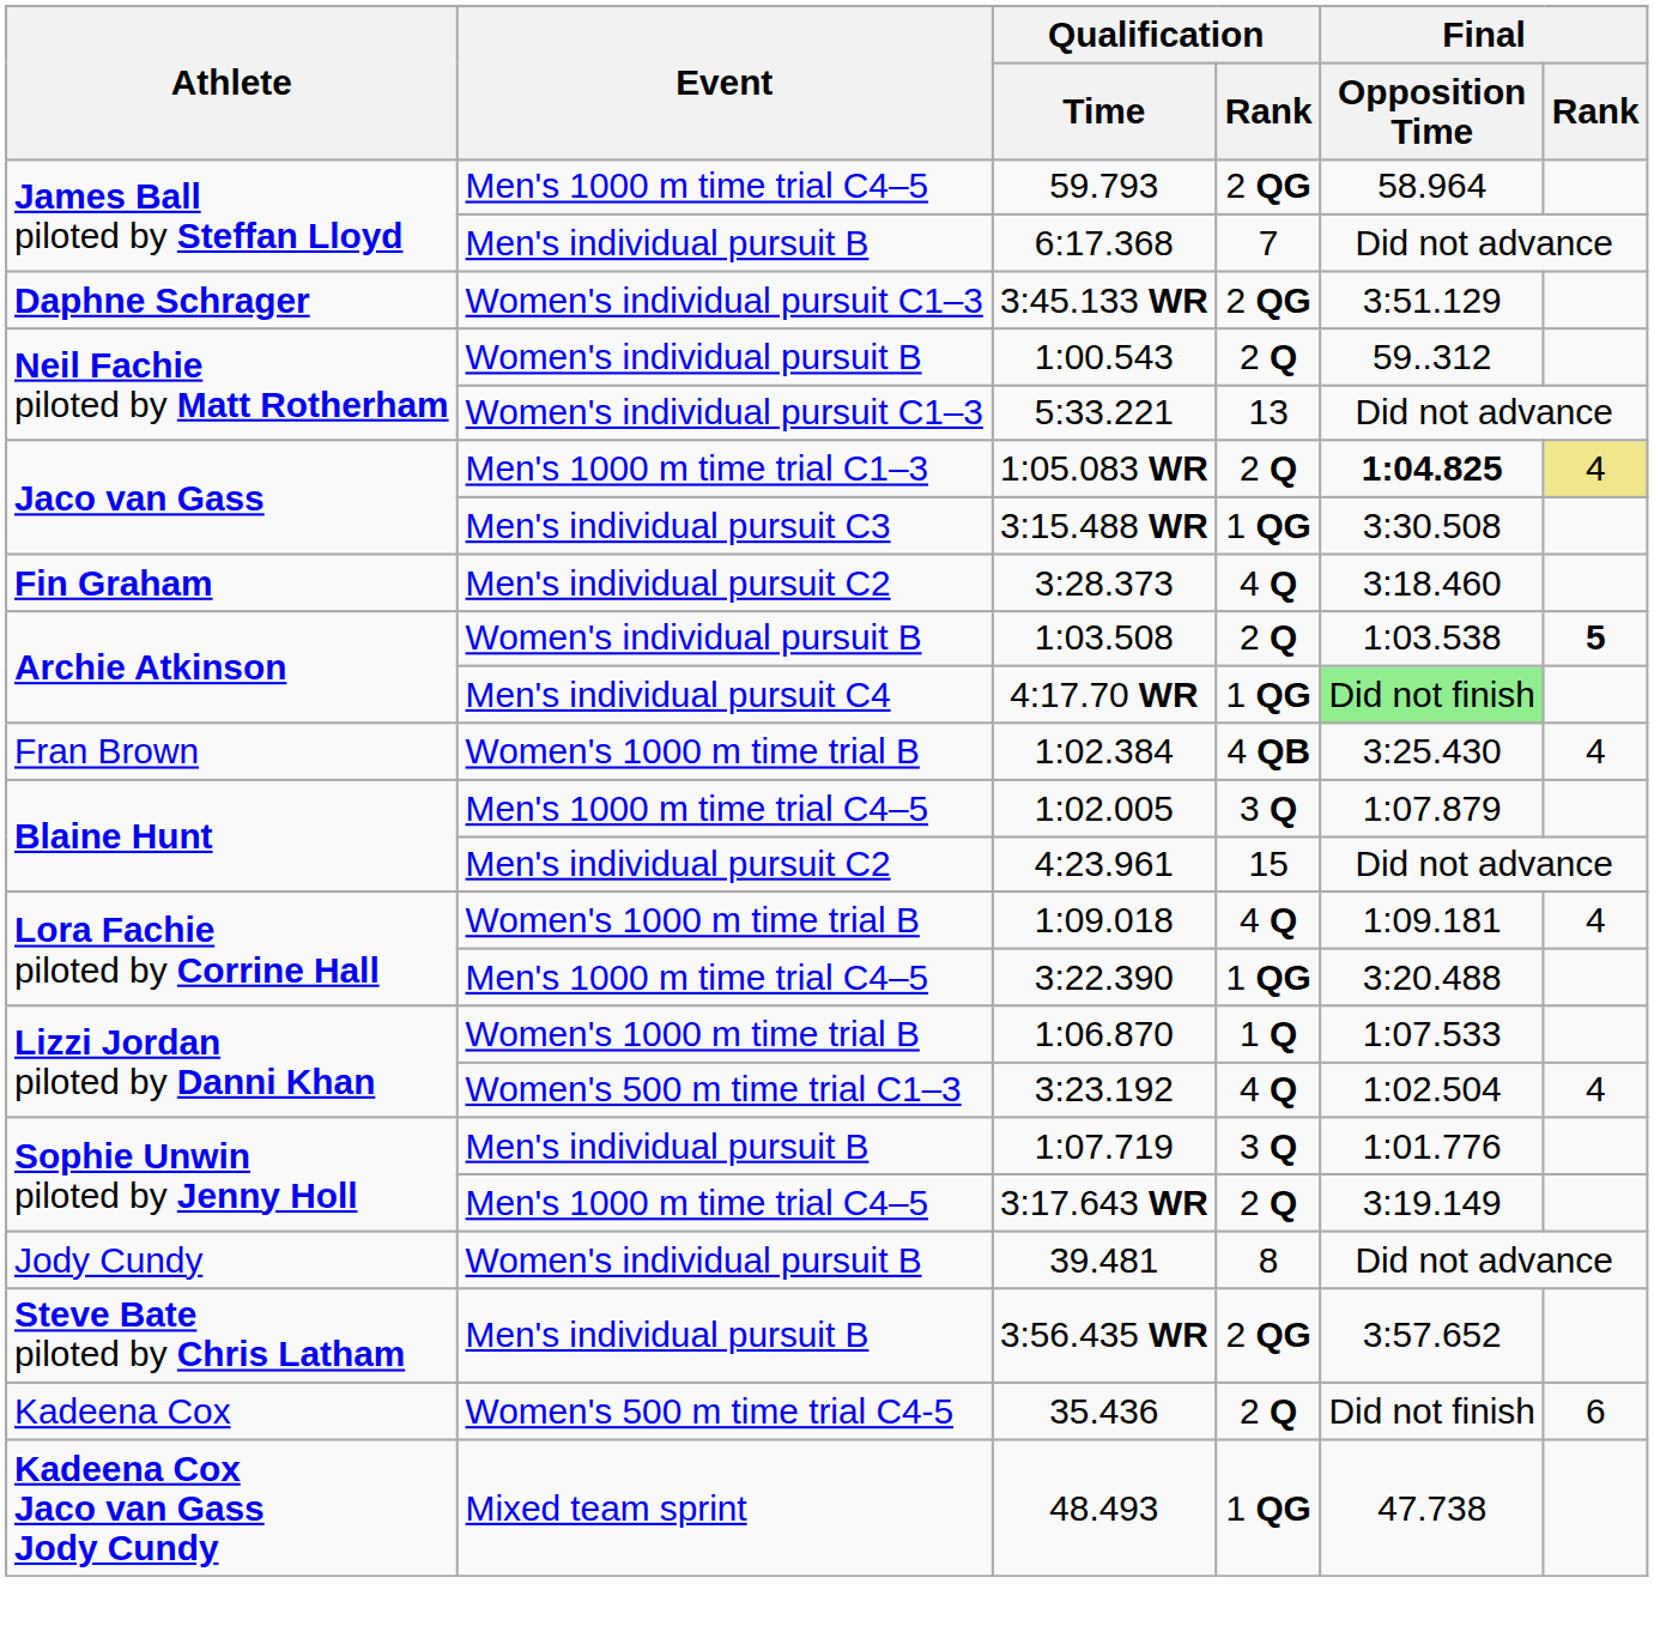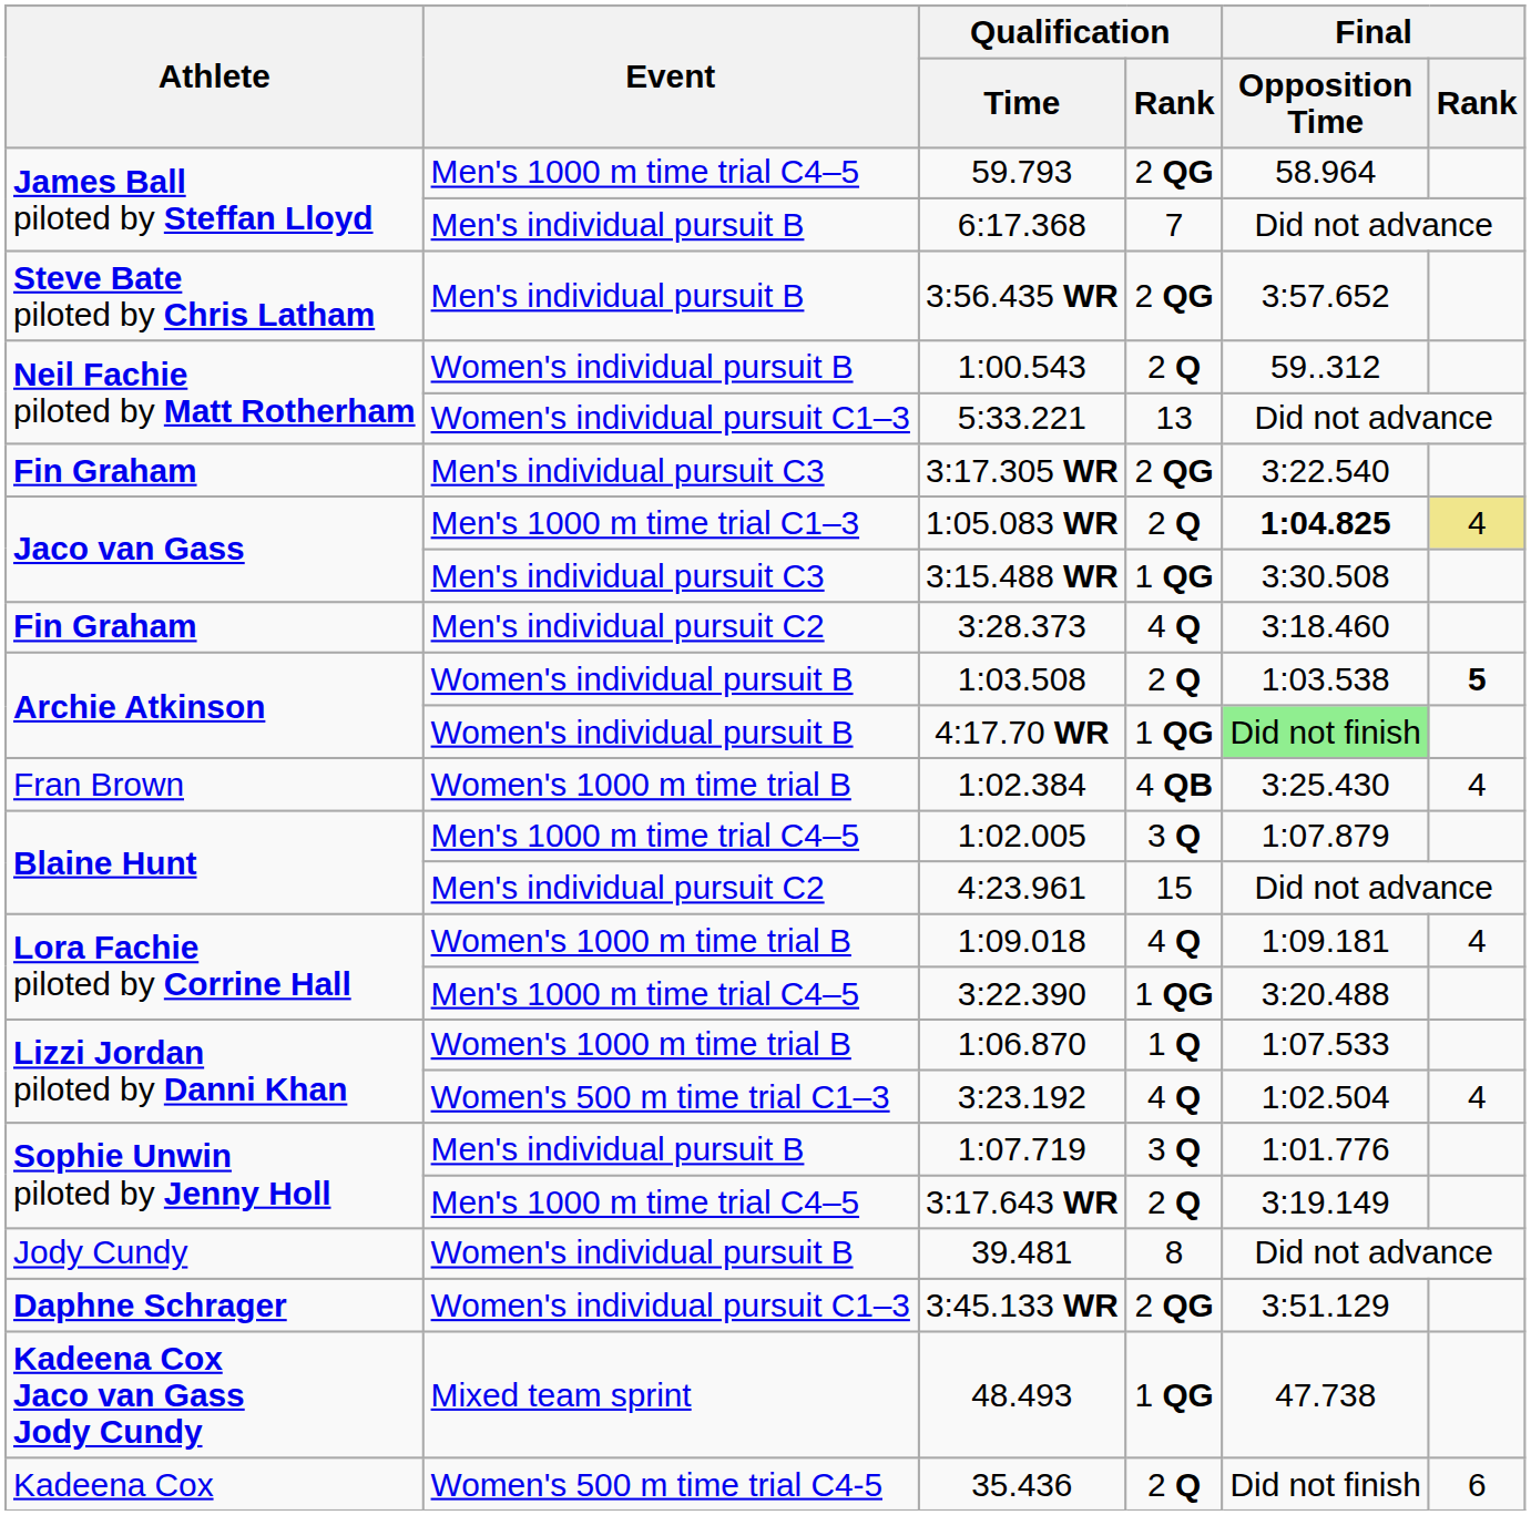rows swapped: 3:56.435 WR <-> 3:45.133 WR
+ row: Fin Graham | Men's individual pursuit C3 | 3:17.305 WR | 2 QG | 3:22.540
4:17.70 WR | Event: Men's individual pursuit C4 -> Women's individual pursuit B
rows swapped: 35.436 <-> 48.493
